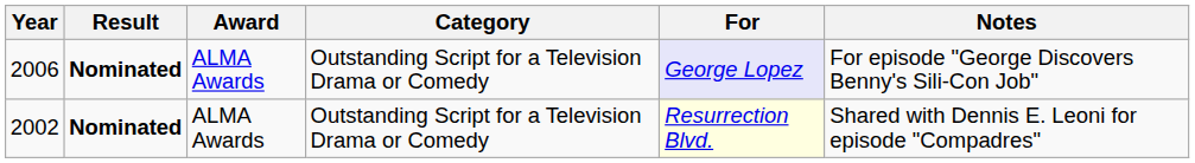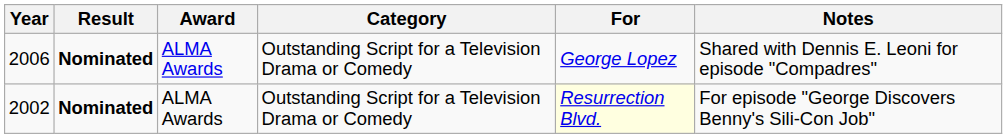2006 | For: lavender background -> no background
2006 | Notes: For episode "George Discovers Benny's Sili-Con Job" -> Shared with Dennis E. Leoni for episode "Compadres"
2002 | Notes: Shared with Dennis E. Leoni for episode "Compadres" -> For episode "George Discovers Benny's Sili-Con Job"
